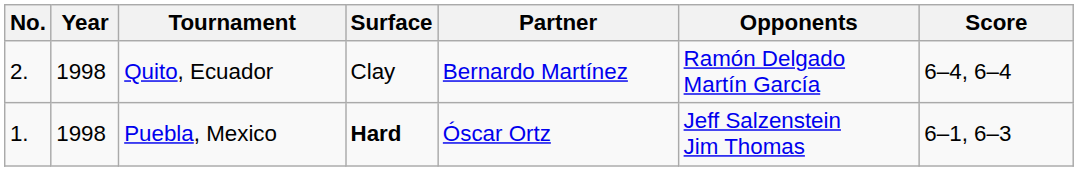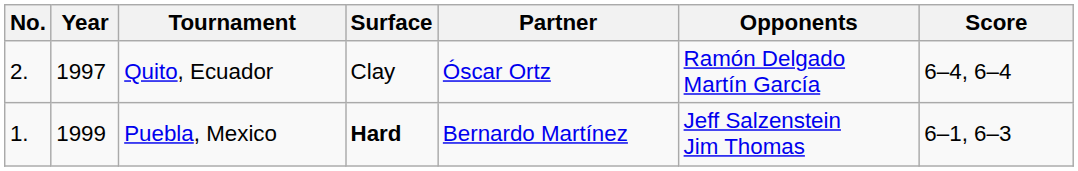Quito, Ecuador | Year: 1998 -> 1997
Quito, Ecuador | Partner: Bernardo Martínez -> Óscar Ortz
Puebla, Mexico | Year: 1998 -> 1999
Puebla, Mexico | Partner: Óscar Ortz -> Bernardo Martínez
